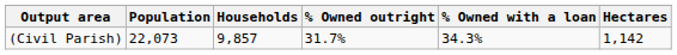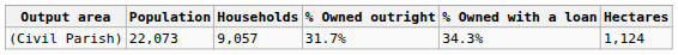(Civil Parish) | Households: 9,857 -> 9,057
(Civil Parish) | Hectares: 1,142 -> 1,124
